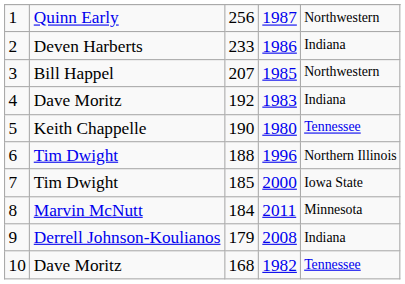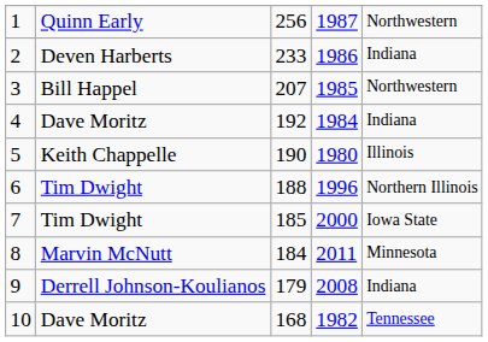4 | column 4: 1983 -> 1984
5 | column 5: Tennessee -> Illinois
